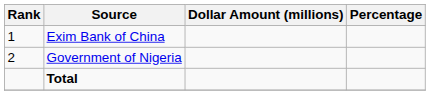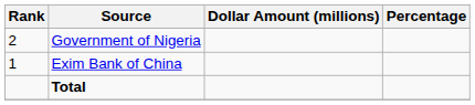rows swapped: Exim Bank of China <-> Government of Nigeria
